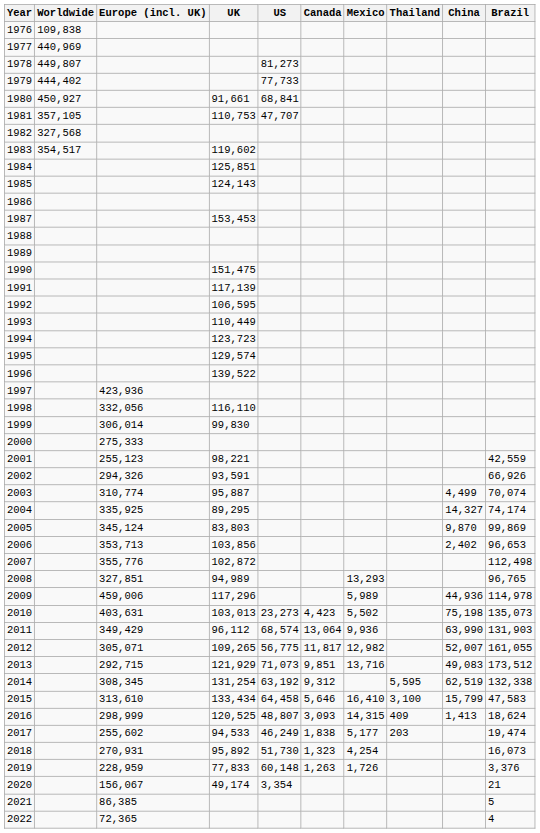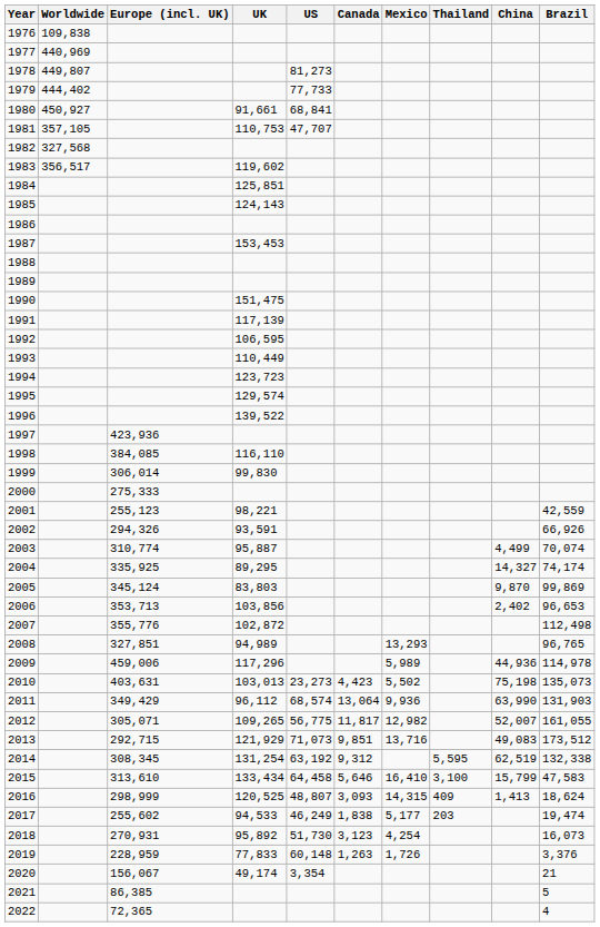1983 | Worldwide: 354,517 -> 356,517
1998 | Europe (incl. UK): 332,056 -> 384,085
2018 | Canada: 1,323 -> 3,123
